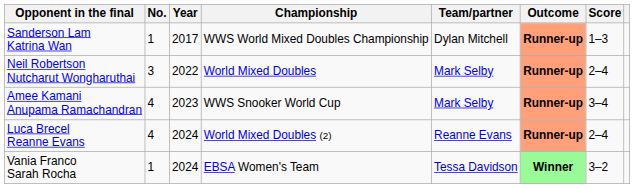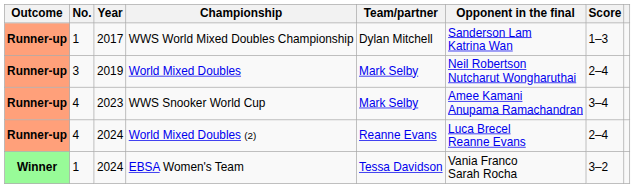columns swapped: Outcome <-> Opponent in the final
World Mixed Doubles | Year: 2022 -> 2019
